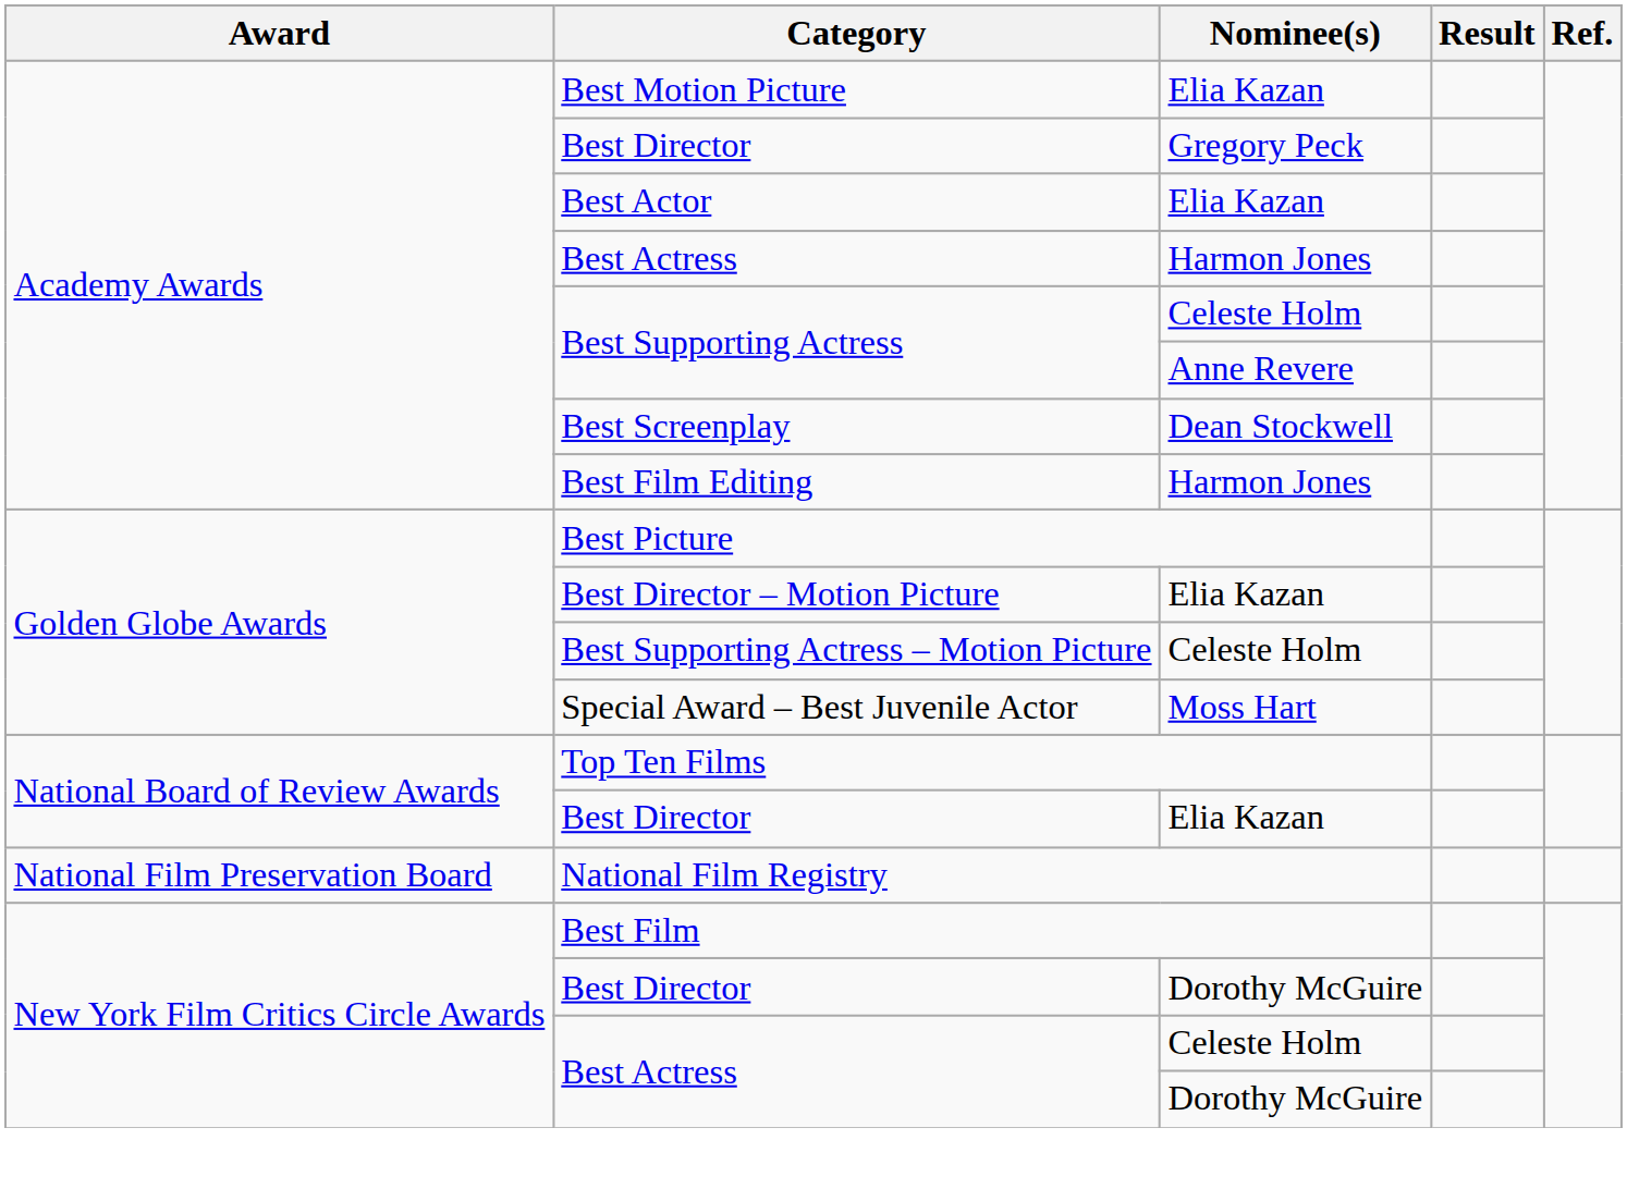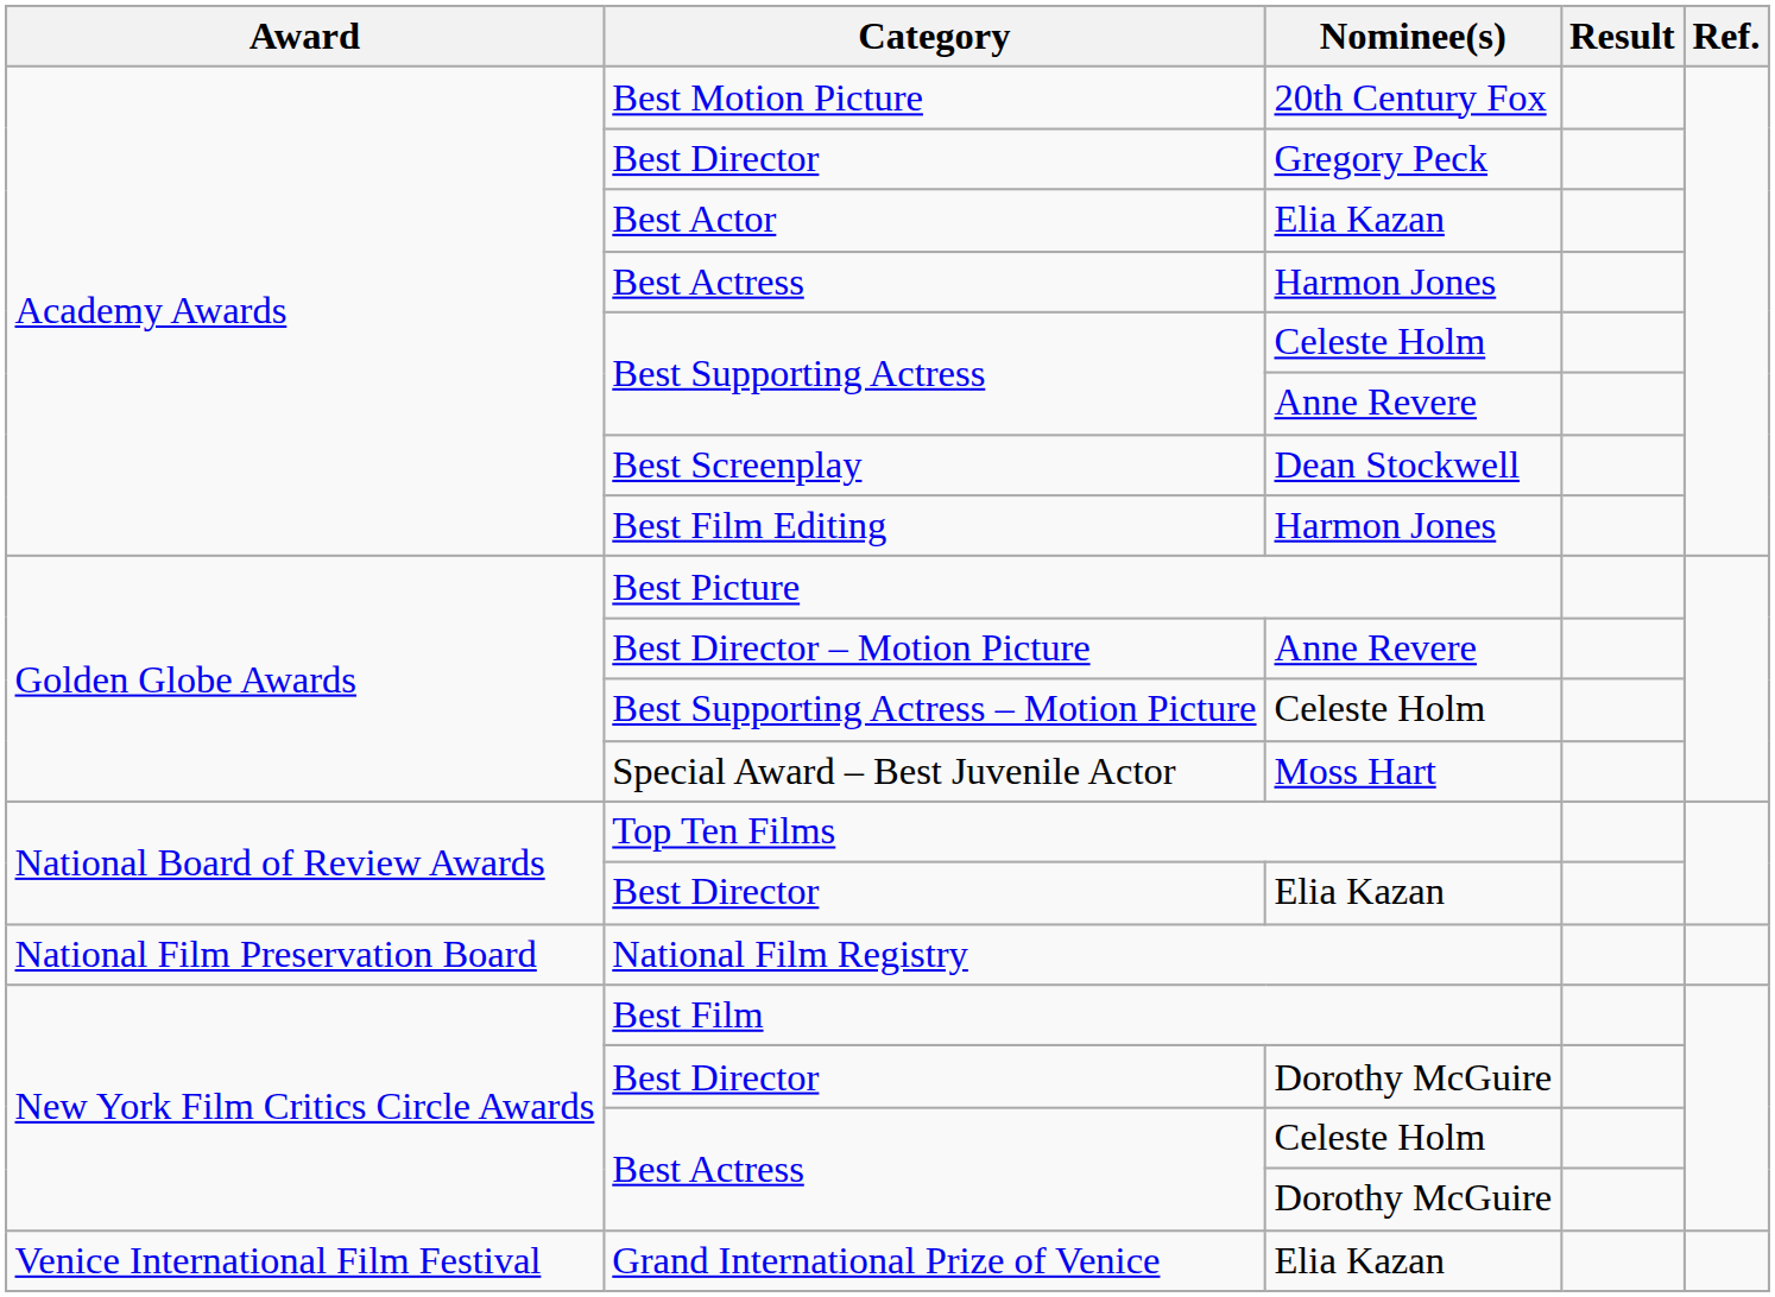Best Motion Picture | Nominee(s): Elia Kazan -> 20th Century Fox
Best Director – Motion Picture | Nominee(s): Elia Kazan -> Anne Revere
+ row: Venice International Film Festival | Grand International Prize of Venice | Elia Kazan
